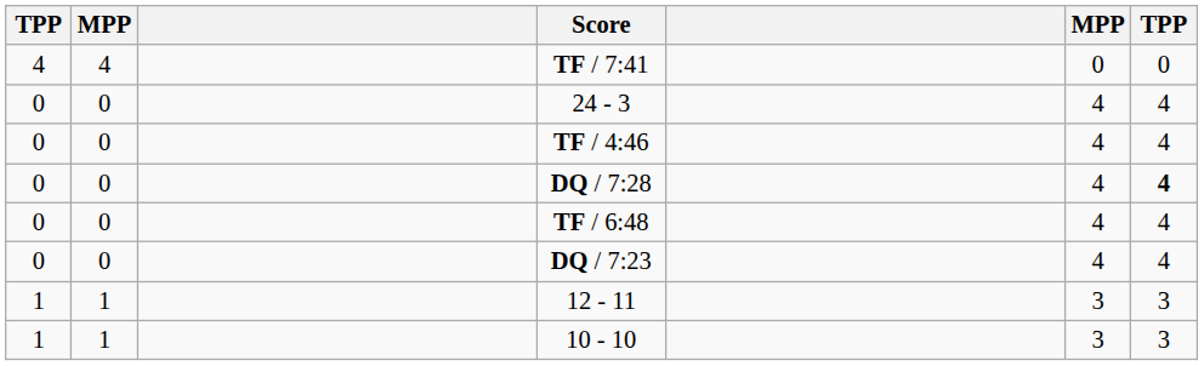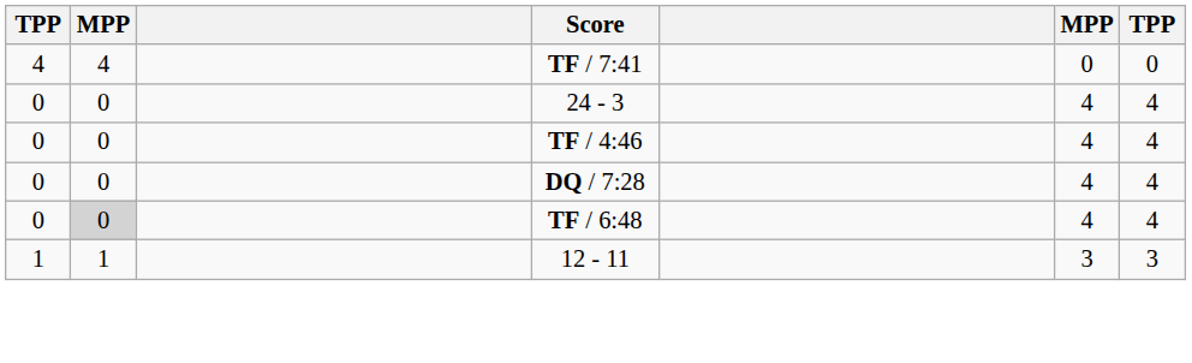DQ / 7:28 | column 7: bold -> normal
TF / 6:48 | column 2: no background -> lightgrey background
- row: 0 | 0 | DQ / 7:23 | 4 | 4
- row: 1 | 1 | 10 - 10 | 3 | 3
